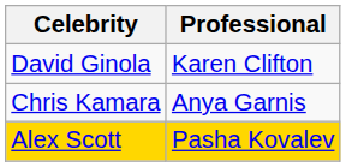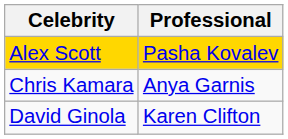rows swapped: David Ginola <-> Alex Scott
